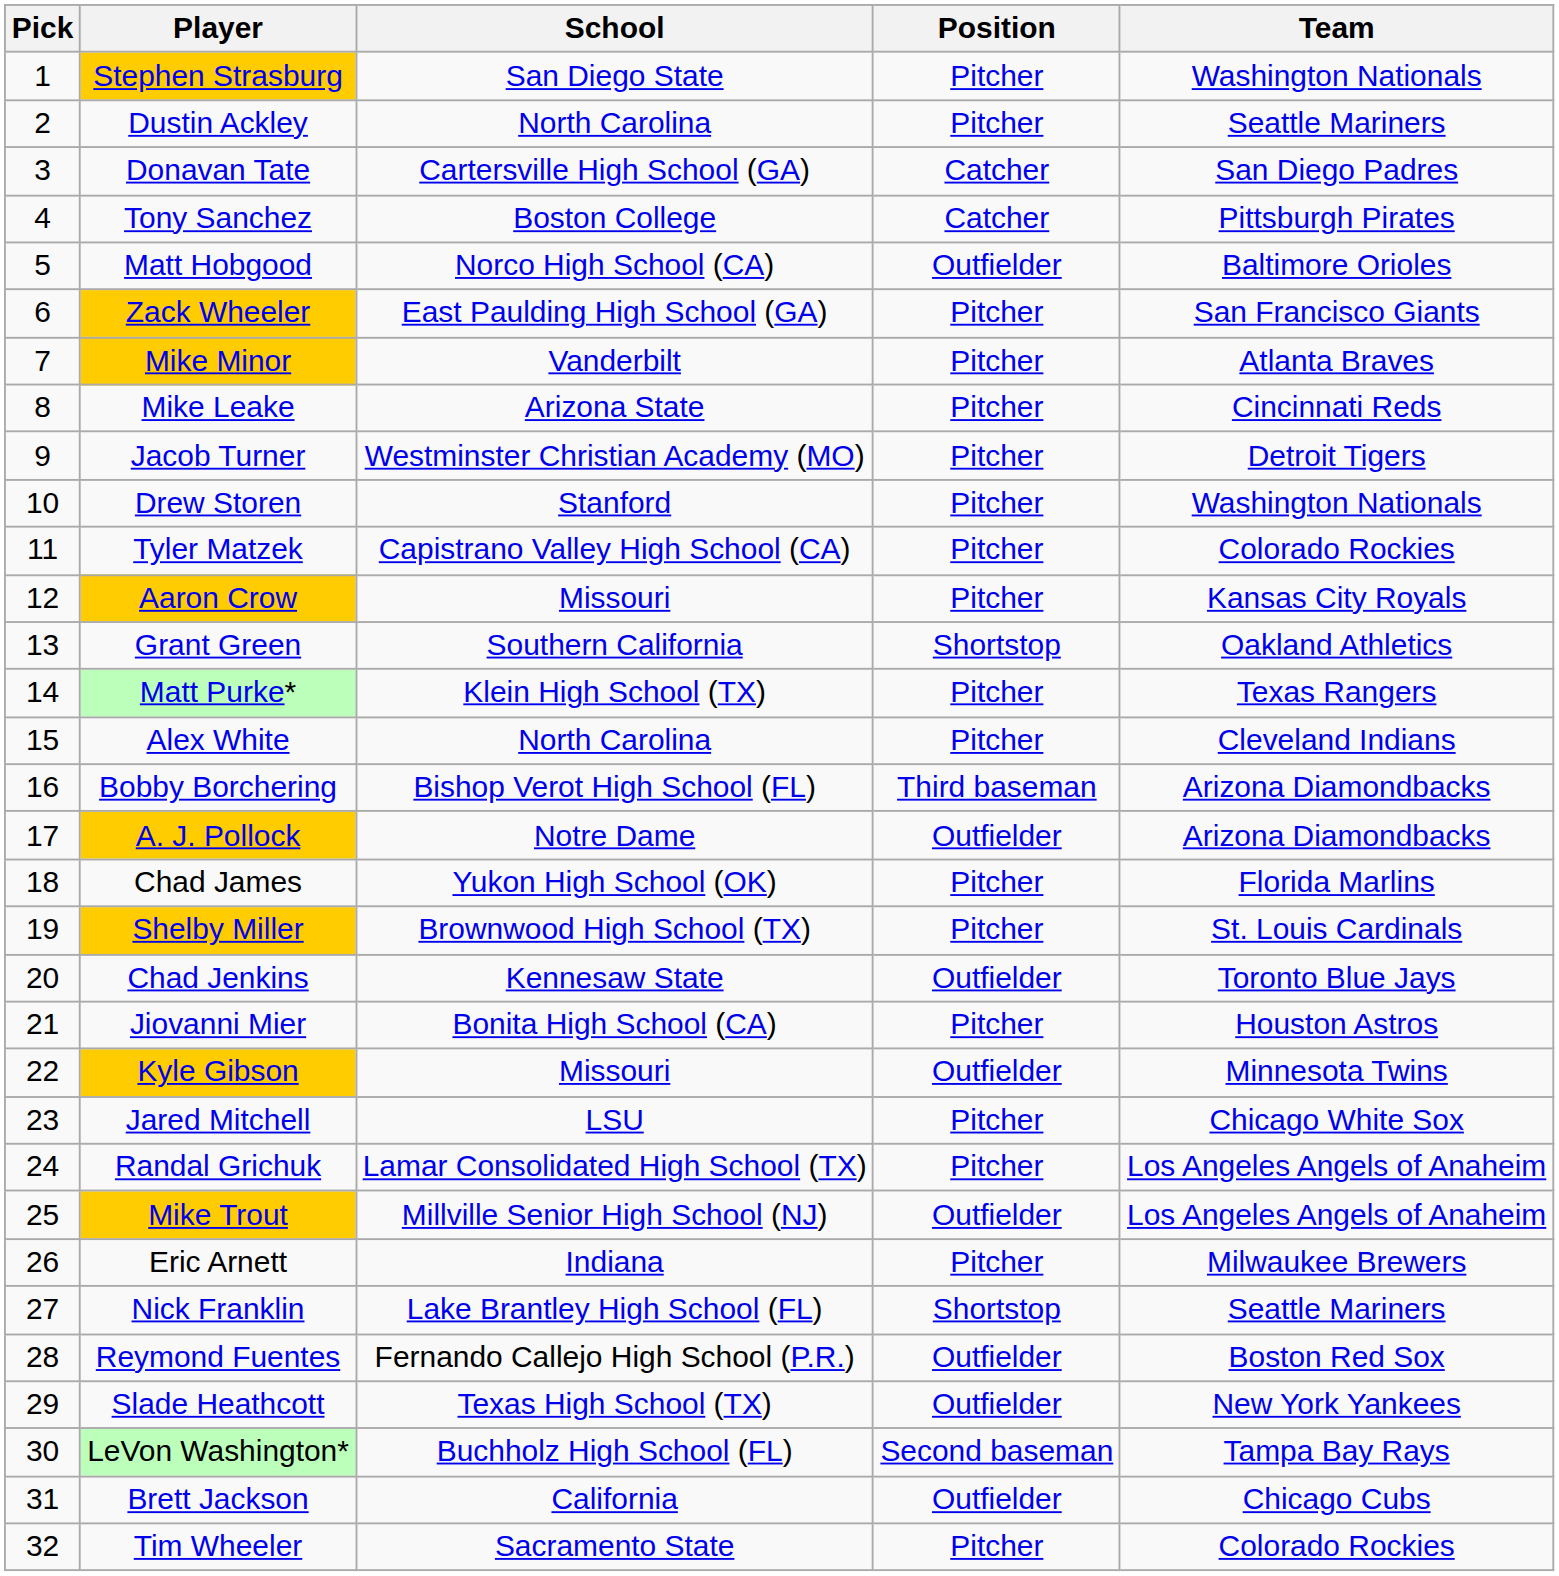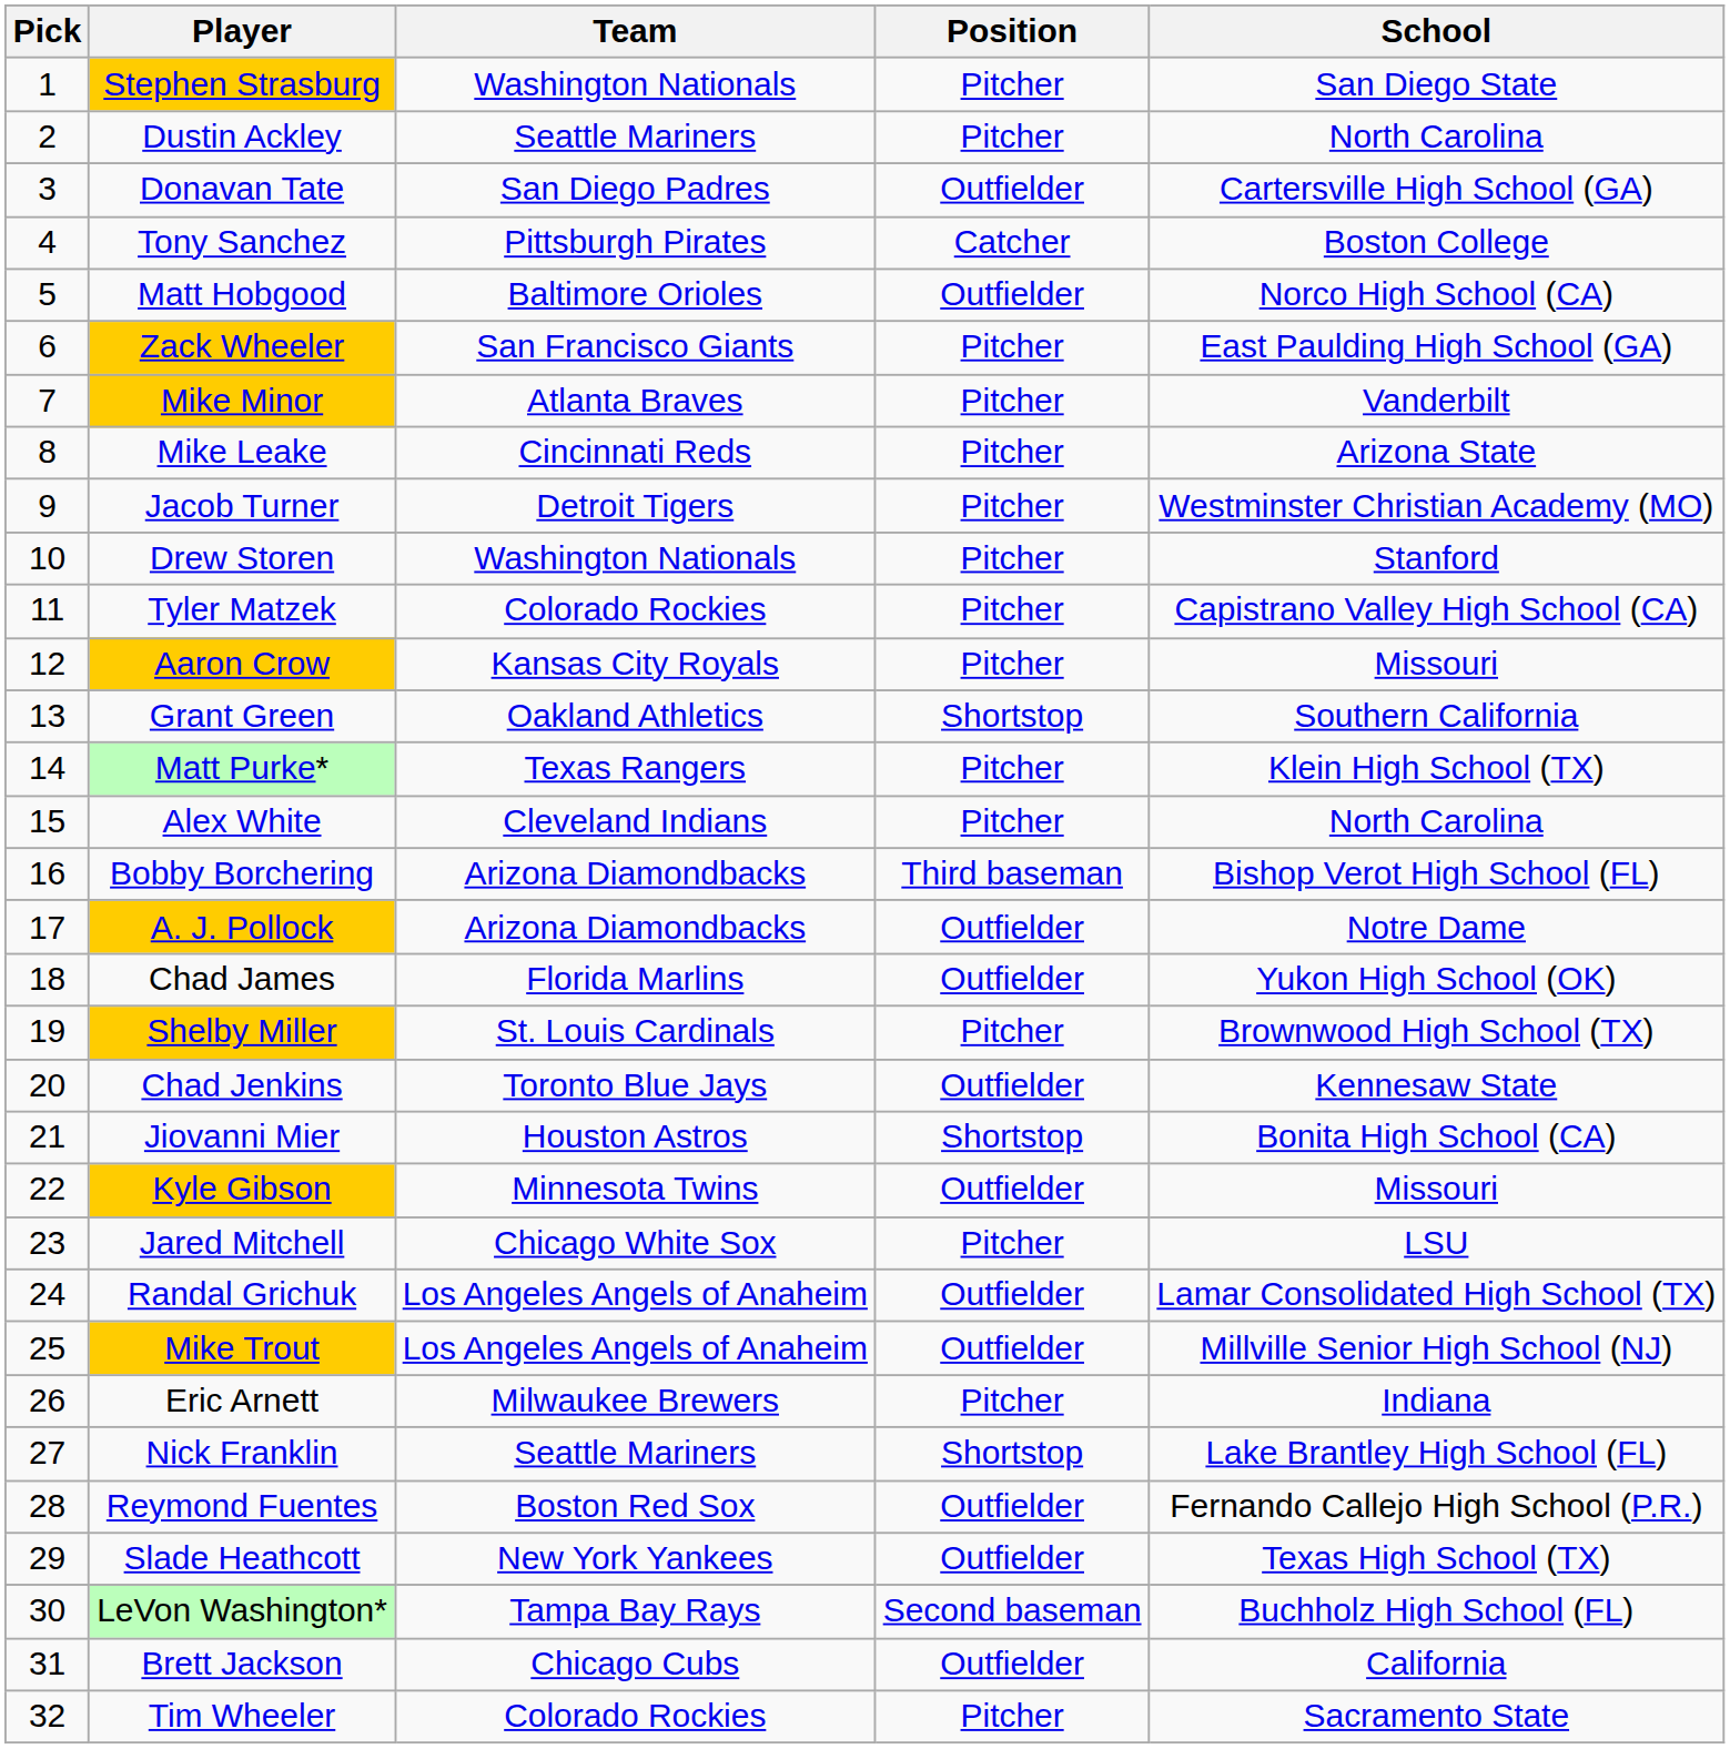columns swapped: Team <-> School
Donavan Tate | Position: Catcher -> Outfielder
Chad James | Position: Pitcher -> Outfielder
Jiovanni Mier | Position: Pitcher -> Shortstop
Randal Grichuk | Position: Pitcher -> Outfielder
